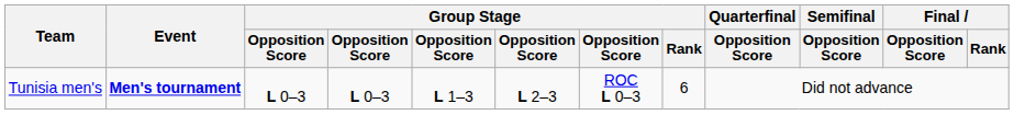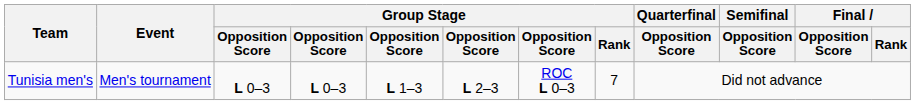Tunisia men's | Event: bold -> normal
Tunisia men's | Group Stage / Rank: 6 -> 7
